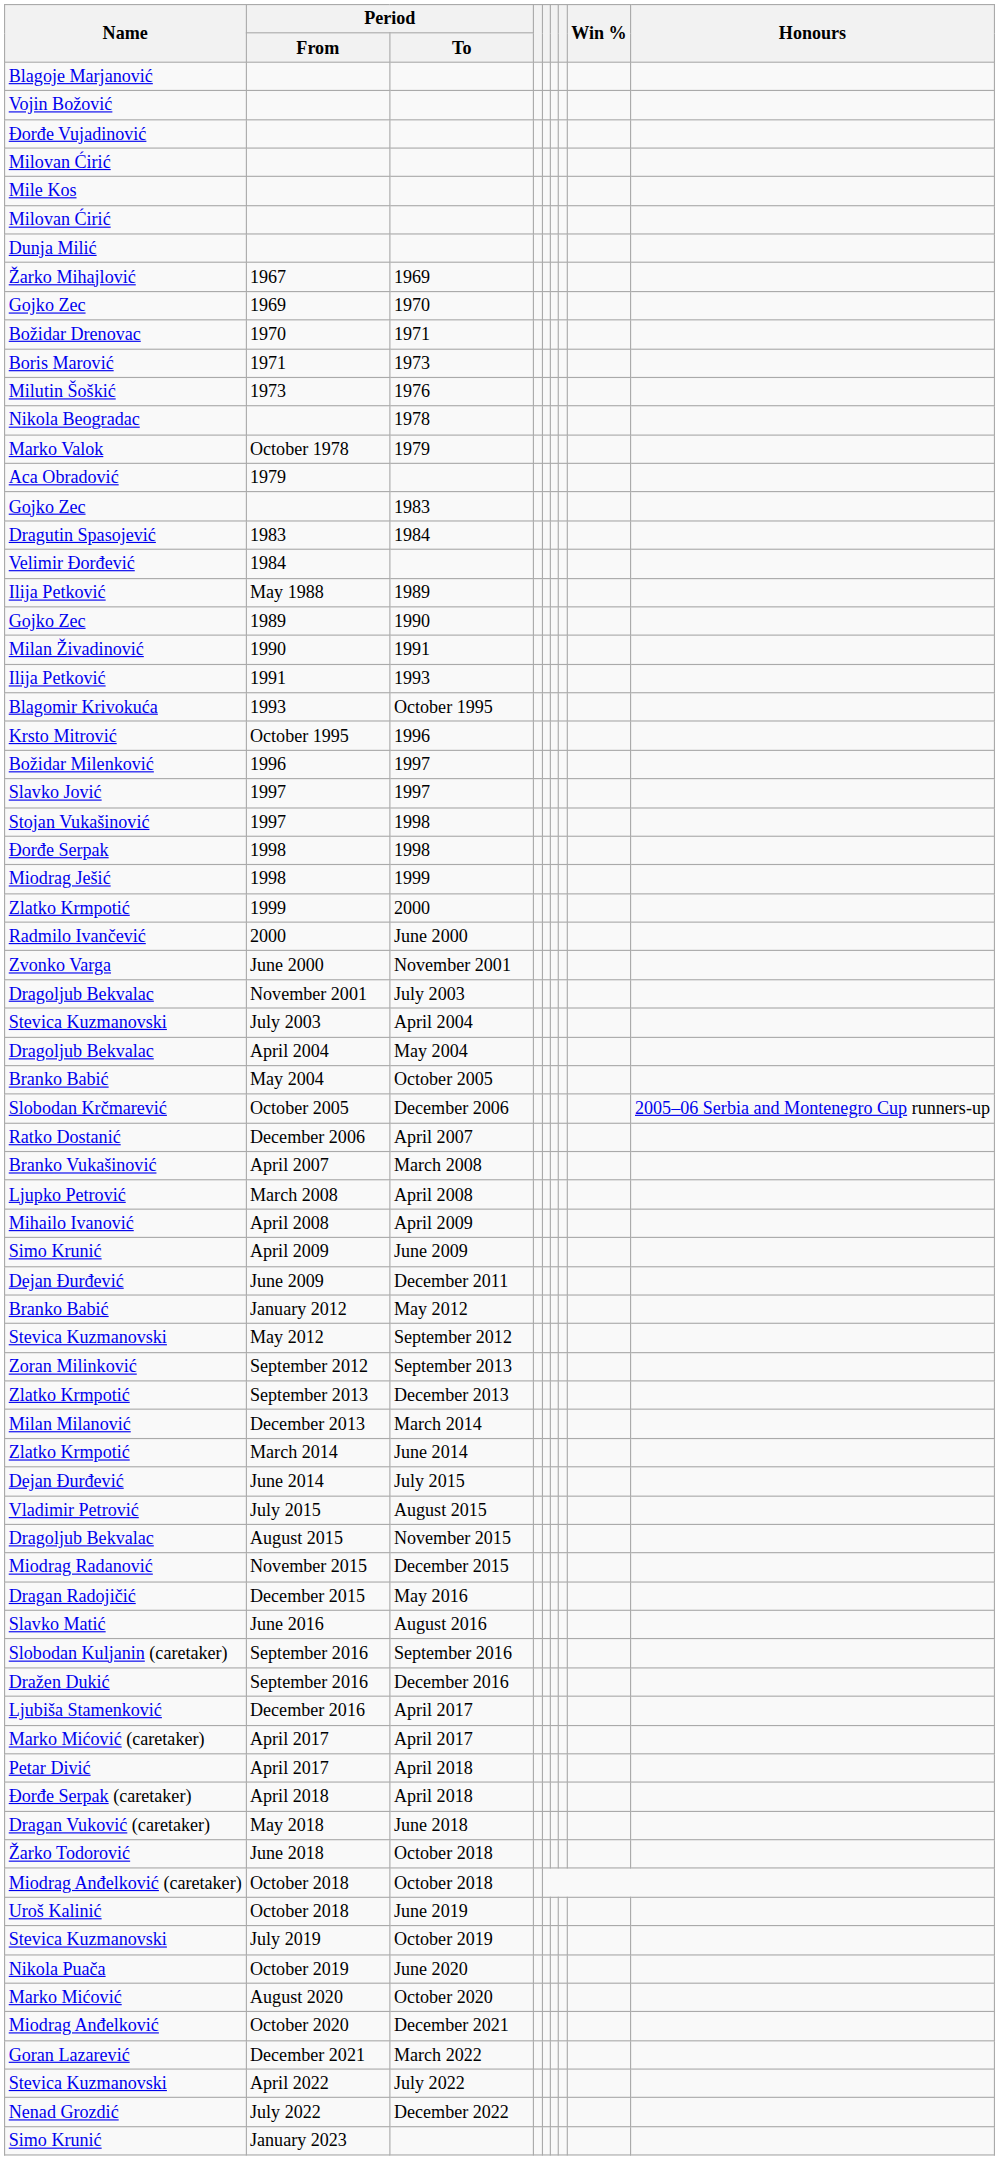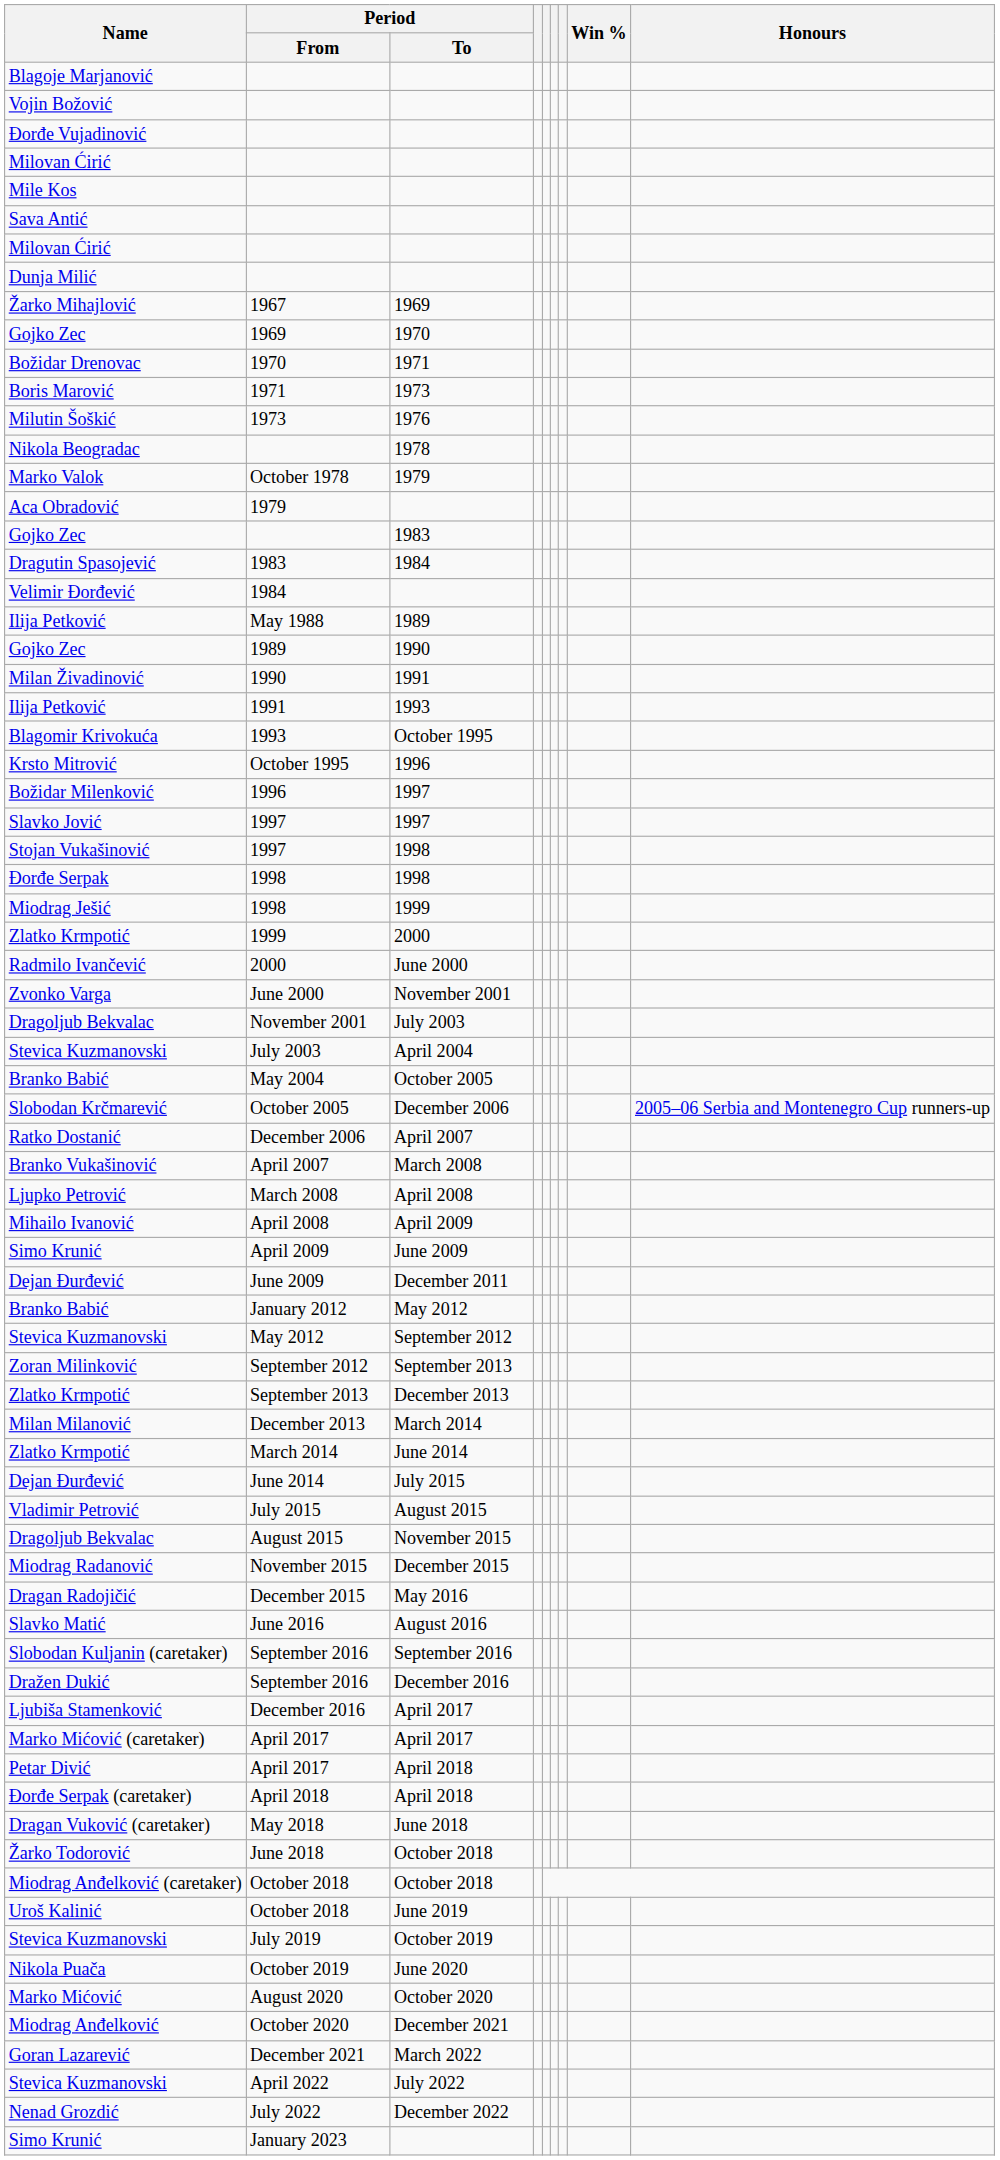+ row: Sava Antić
- row: Dragoljub Bekvalac | April 2004 | May 2004
